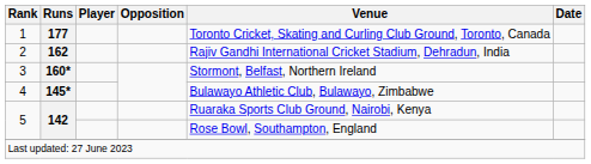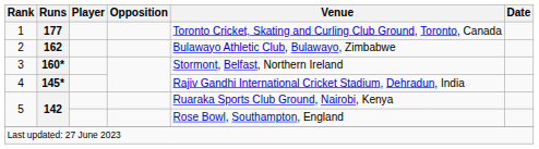2 | Venue: Rajiv Gandhi International Cricket Stadium, Dehradun, India -> Bulawayo Athletic Club, Bulawayo, Zimbabwe
4 | Venue: Bulawayo Athletic Club, Bulawayo, Zimbabwe -> Rajiv Gandhi International Cricket Stadium, Dehradun, India
